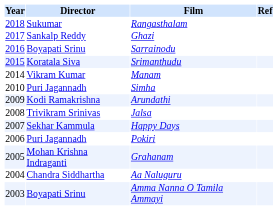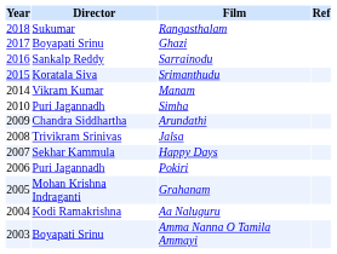Ghazi | Director: Sankalp Reddy -> Boyapati Srinu
Sarrainodu | Director: Boyapati Srinu -> Sankalp Reddy
Arundathi | Director: Kodi Ramakrishna -> Chandra Siddhartha
Aa Naluguru | Director: Chandra Siddhartha -> Kodi Ramakrishna
